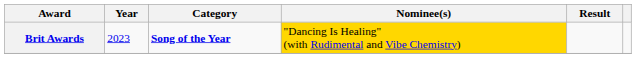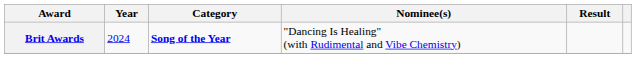Brit Awards | Year: 2023 -> 2024
Brit Awards | Nominee(s): gold background -> no background
